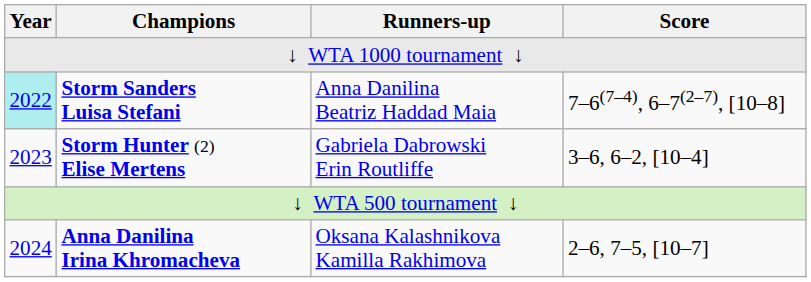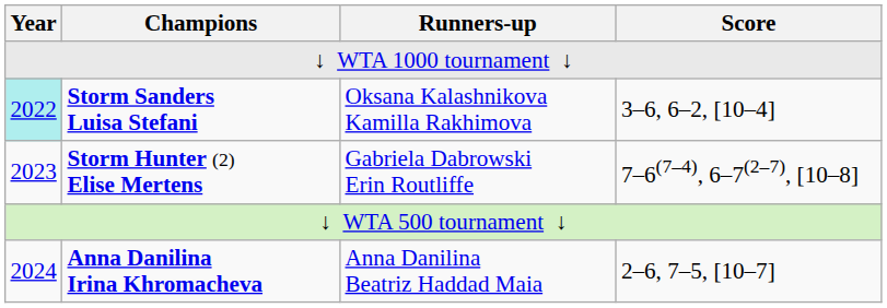Storm Sanders Luisa Stefani | Runners-up: Anna Danilina Beatriz Haddad Maia -> Oksana Kalashnikova Kamilla Rakhimova
Storm Sanders Luisa Stefani | Score: 7–6(7–4), 6–7(2–7), [10–8] -> 3–6, 6–2, [10–4]
Storm Hunter (2) Elise Mertens | Score: 3–6, 6–2, [10–4] -> 7–6(7–4), 6–7(2–7), [10–8]
Anna Danilina Irina Khromacheva | Runners-up: Oksana Kalashnikova Kamilla Rakhimova -> Anna Danilina Beatriz Haddad Maia
